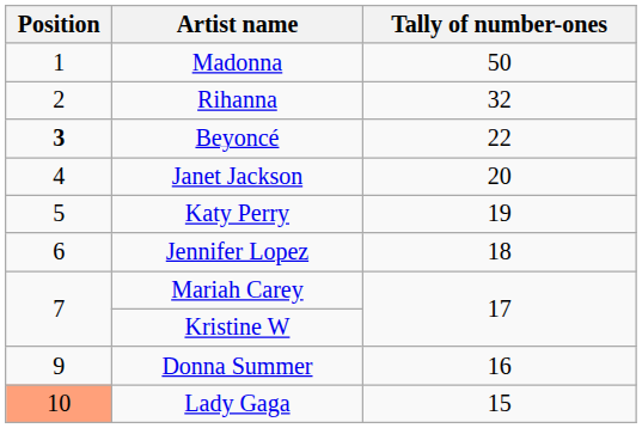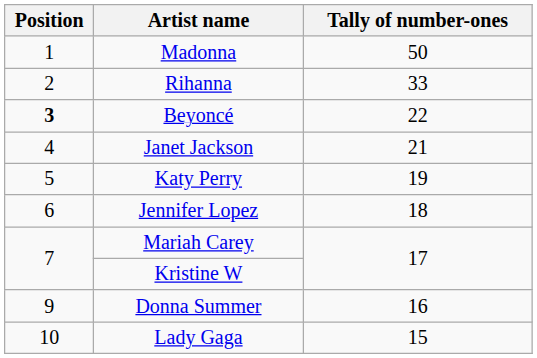Rihanna | Tally of number-ones: 32 -> 33
Janet Jackson | Tally of number-ones: 20 -> 21
Lady Gaga | Position: lightsalmon background -> no background
